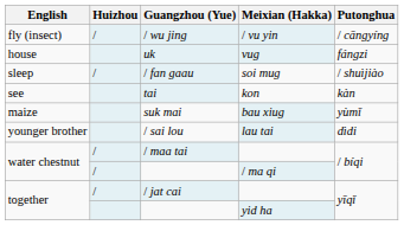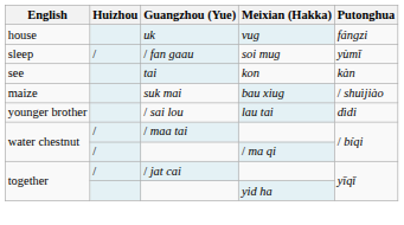- row: fly (insect) | / | / wu jing | / vu yin | / cāngyíng
/ fan gaau | Putonghua: / shuìjiào -> yùmǐ
suk mai | Putonghua: yùmǐ -> / shuìjiào
